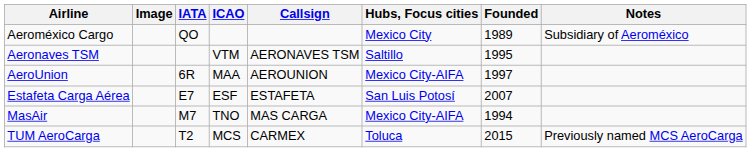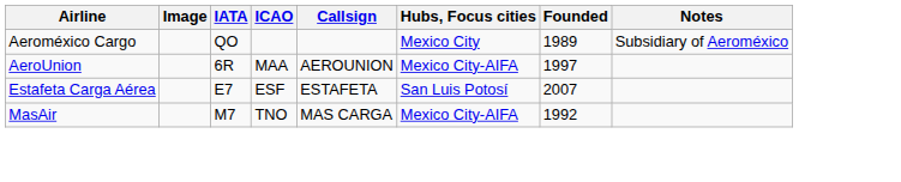- row: Aeronaves TSM | VTM | AERONAVES TSM | Saltillo | 1995
MasAir | Founded: 1994 -> 1992
- row: TUM AeroCarga | T2 | MCS | CARMEX | Toluca | 2015 | Previously named MCS AeroCarga
